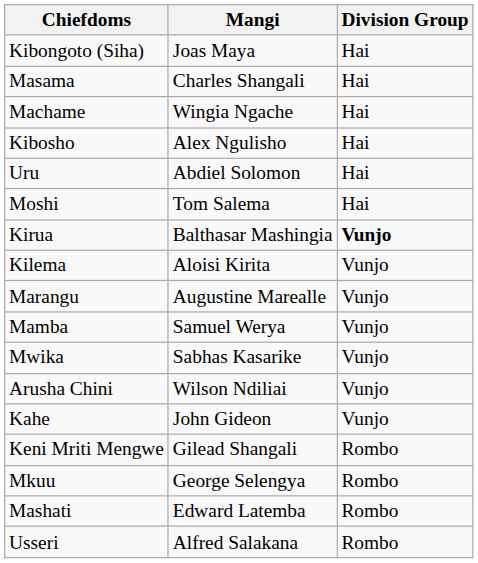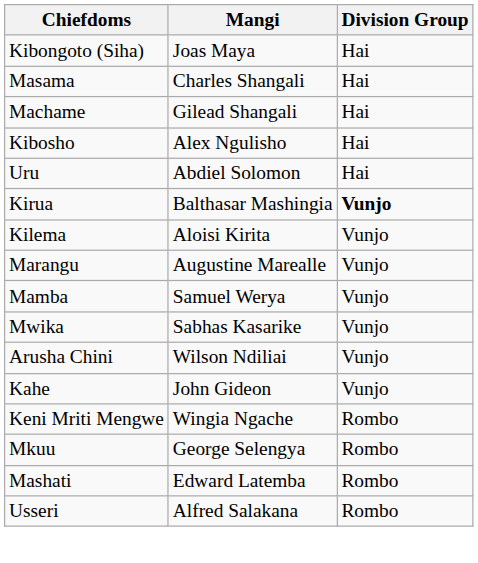Machame | Mangi: Wingia Ngache -> Gilead Shangali
- row: Moshi | Tom Salema | Hai
Keni Mriti Mengwe | Mangi: Gilead Shangali -> Wingia Ngache
